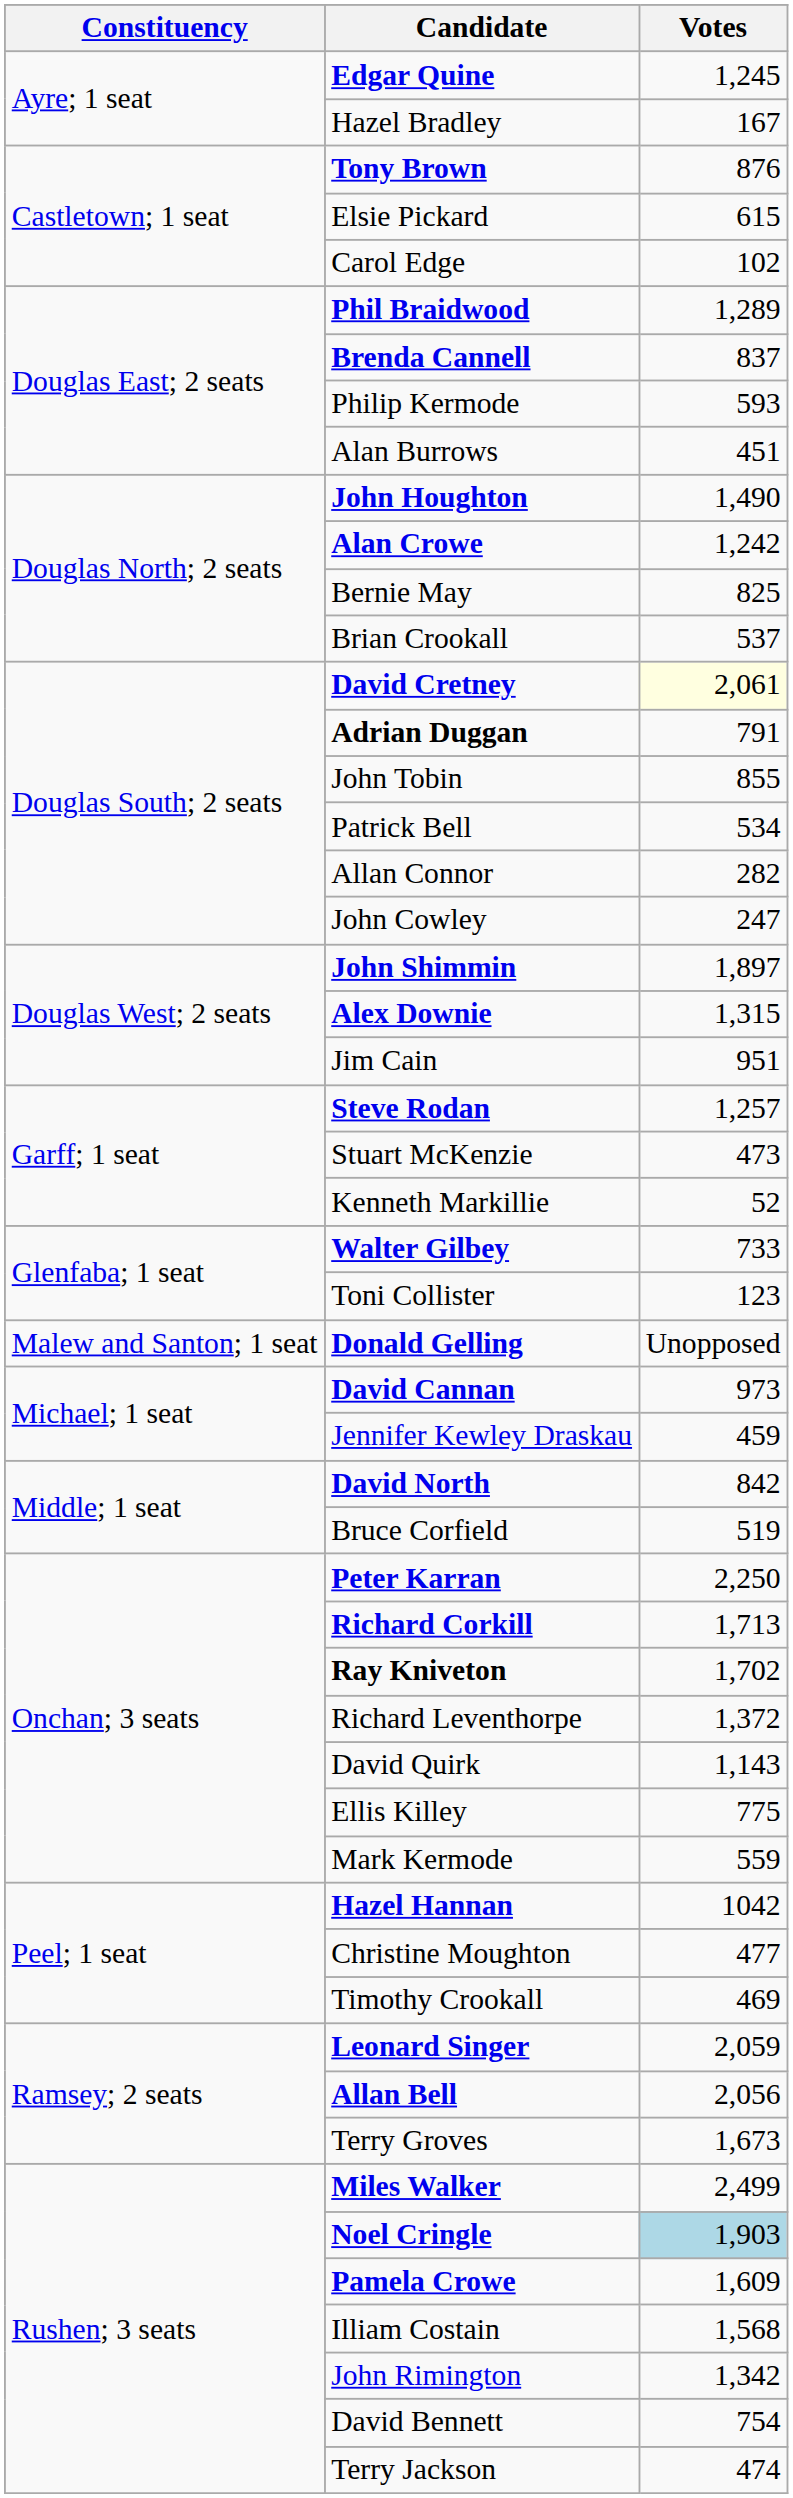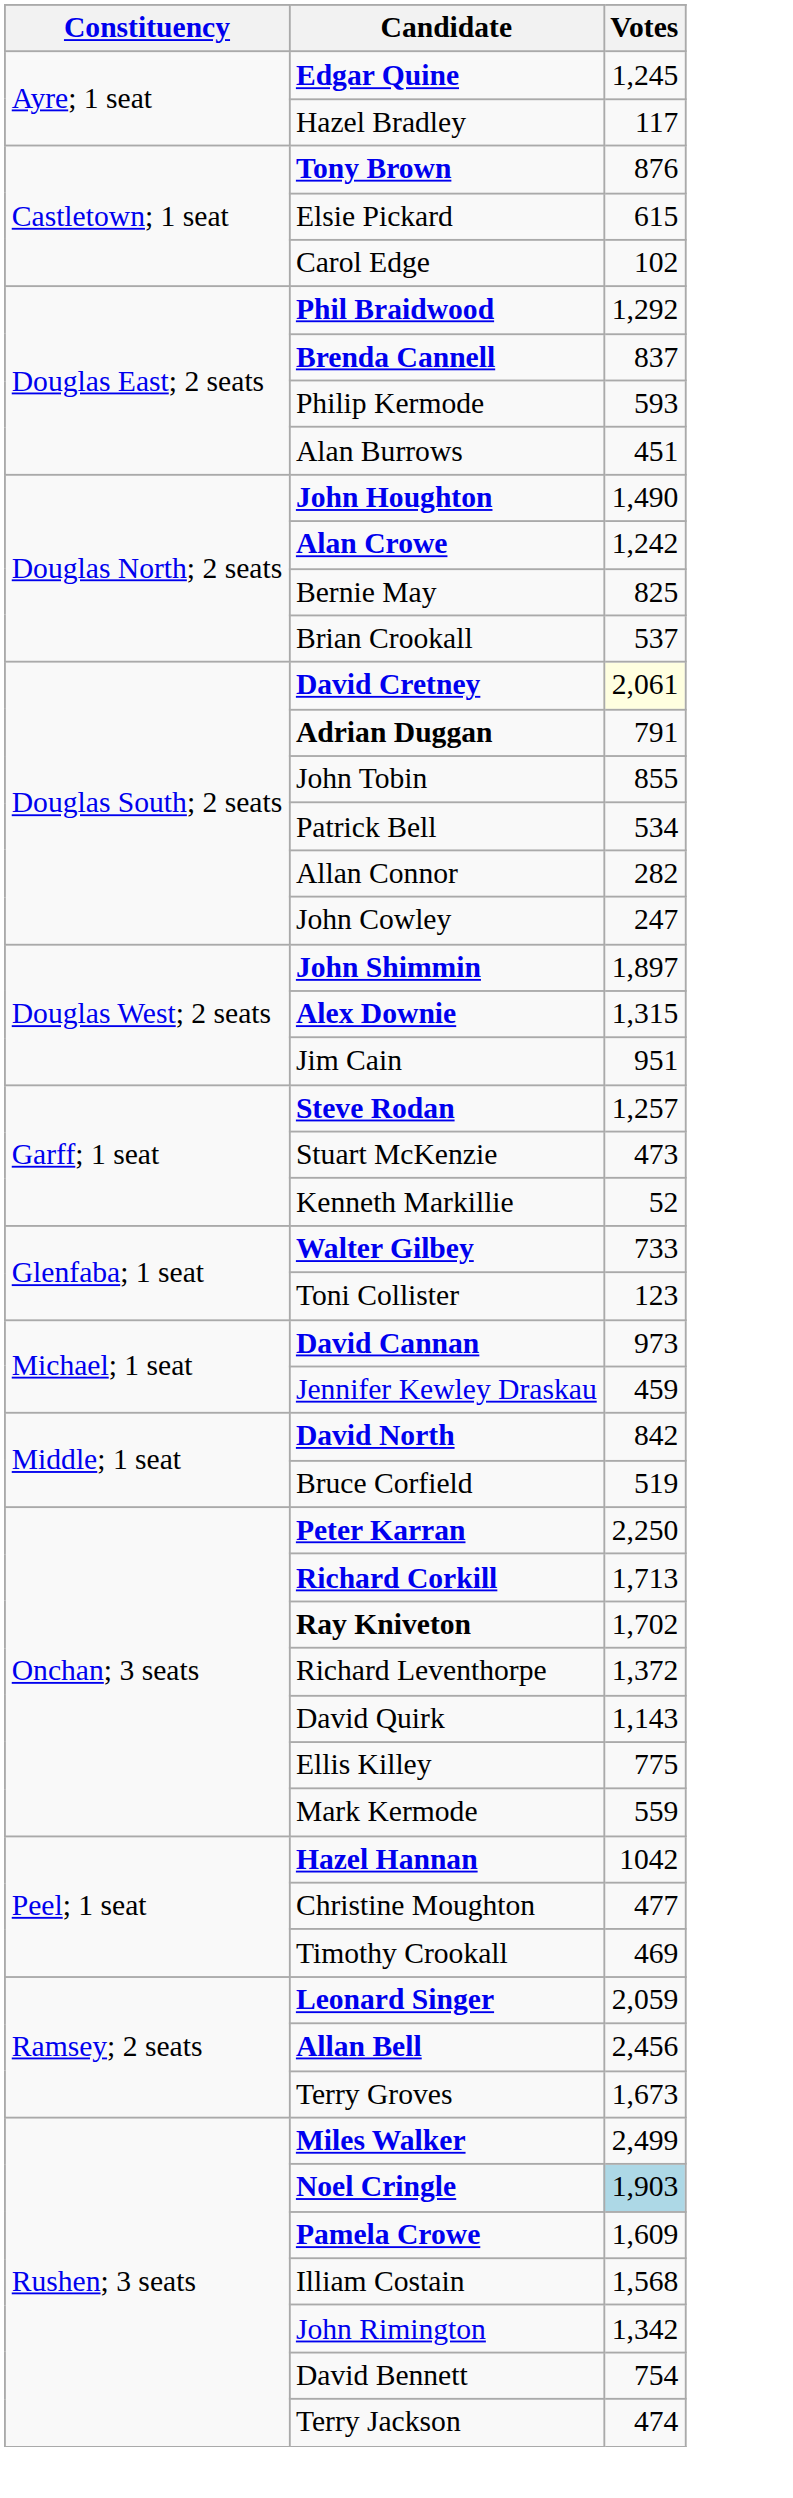Hazel Bradley | Votes: 167 -> 117
Phil Braidwood | Votes: 1,289 -> 1,292
- row: Malew and Santon; 1 seat | Donald Gelling | Unopposed
Allan Bell | Votes: 2,056 -> 2,456
